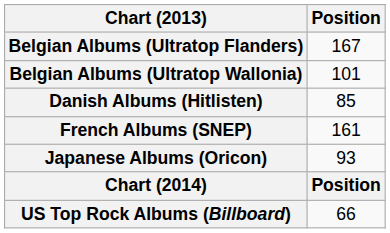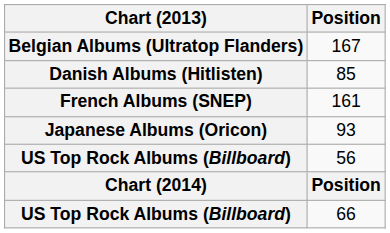- row: Belgian Albums (Ultratop Wallonia) | 101
+ row: US Top Rock Albums (Billboard) | 56
